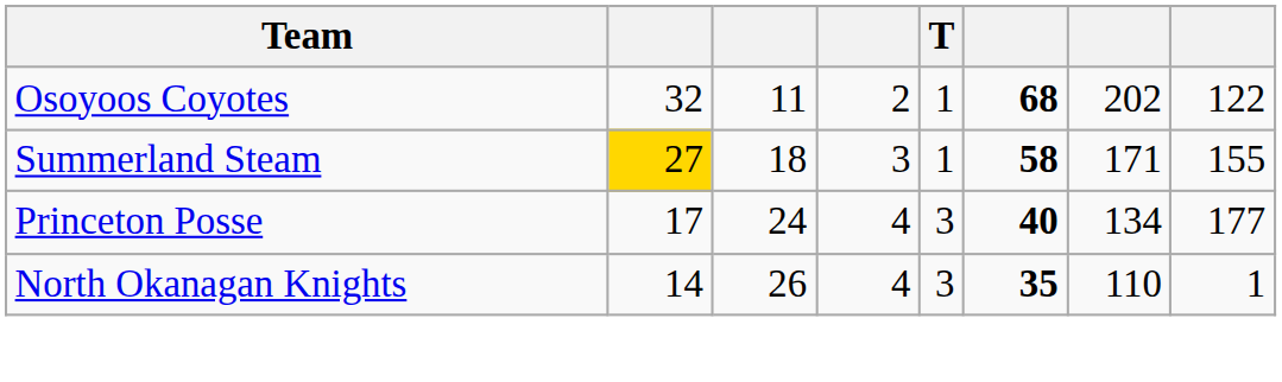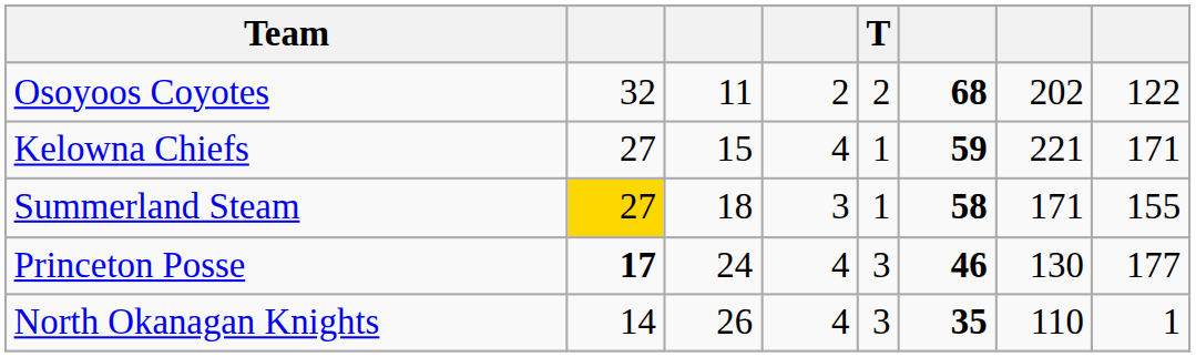Osoyoos Coyotes | T: 1 -> 2
+ row: Kelowna Chiefs | 27 | 15 | 4 | 1 | 59 | 221 | 171
Princeton Posse | column 2: normal -> bold
Princeton Posse | column 6: 40 -> 46
Princeton Posse | column 7: 134 -> 130
